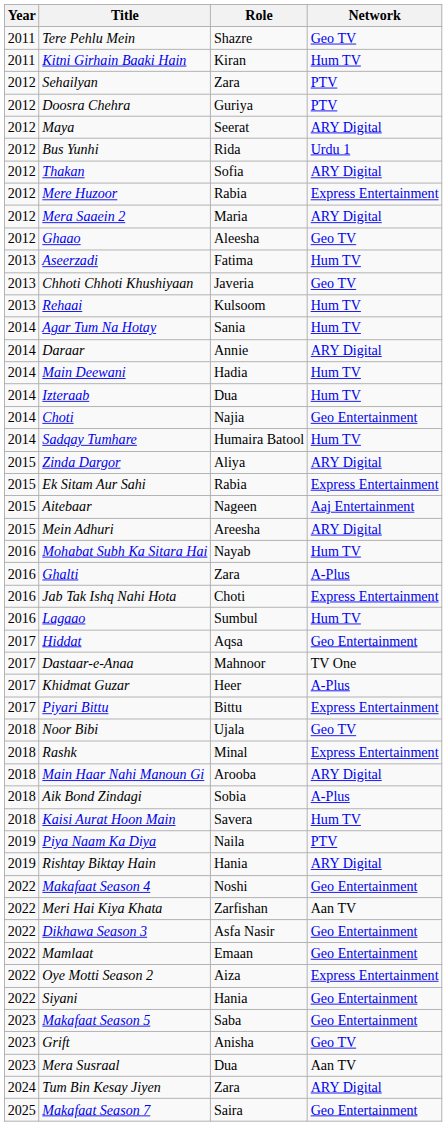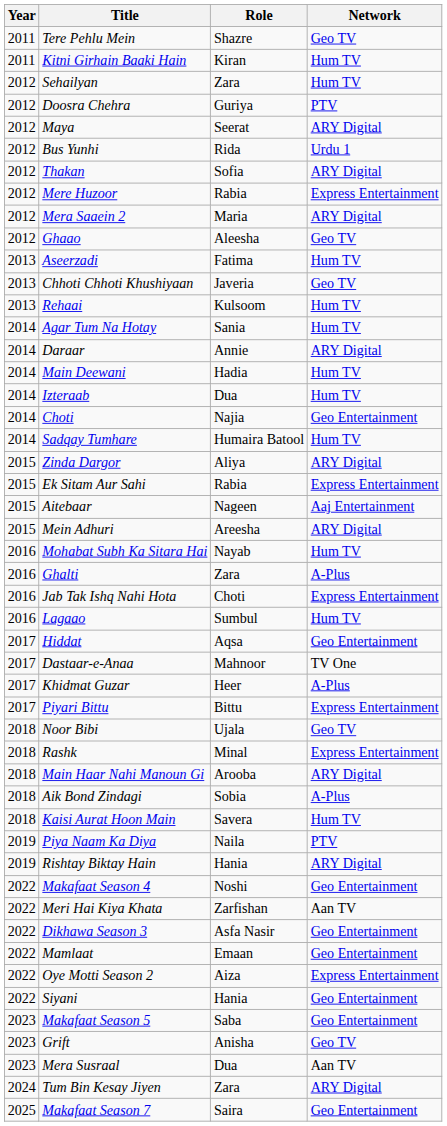Sehailyan | Network: PTV -> Hum TV
